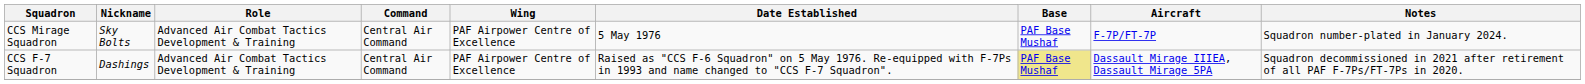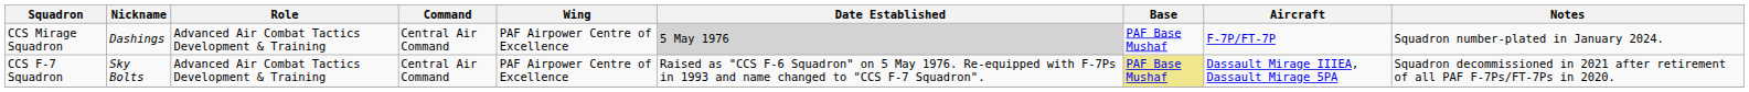CCS Mirage Squadron | Nickname: Sky Bolts -> Dashings
CCS Mirage Squadron | Date Established: no background -> lightgrey background
CCS F-7 Squadron | Nickname: Dashings -> Sky Bolts
